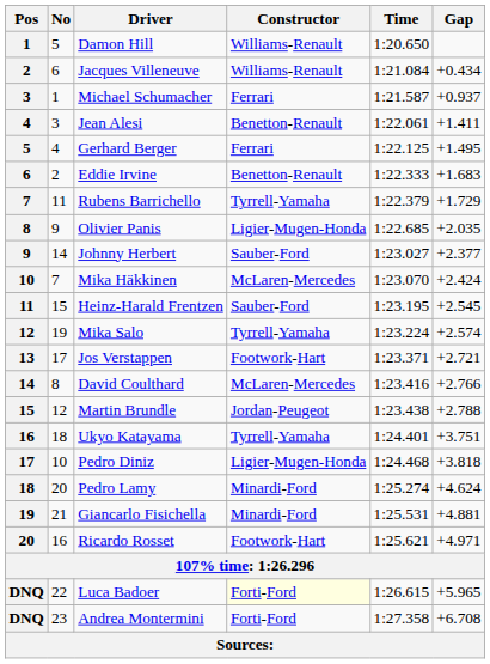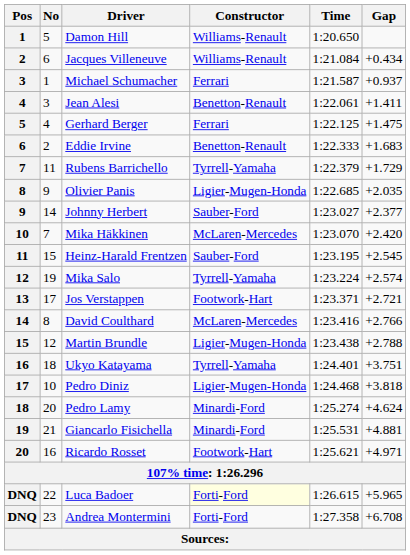Gerhard Berger | Gap: +1.495 -> +1.475
Mika Häkkinen | Gap: +2.424 -> +2.420
Martin Brundle | Constructor: Jordan-Peugeot -> Ligier-Mugen-Honda
